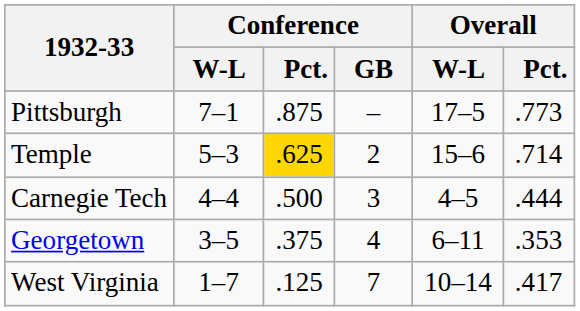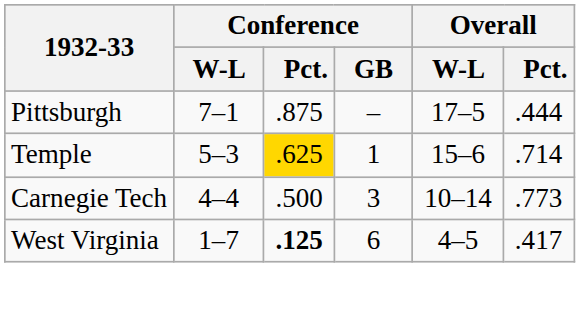Pittsburgh | Overall / Pct.: .773 -> .444
Temple | Conference / GB: 2 -> 1
Carnegie Tech | Overall / W-L: 4–5 -> 10–14
Carnegie Tech | Overall / Pct.: .444 -> .773
- row: Georgetown | 3–5 | .375 | 4 | 6–11 | .353
West Virginia | Conference / Pct.: normal -> bold
West Virginia | Conference / GB: 7 -> 6
West Virginia | Overall / W-L: 10–14 -> 4–5
